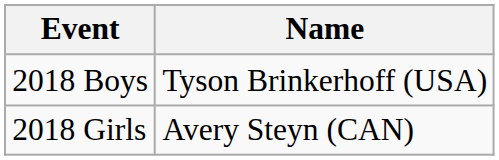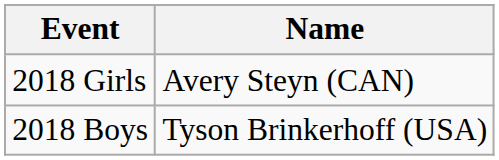rows swapped: 2018 Boys <-> 2018 Girls
